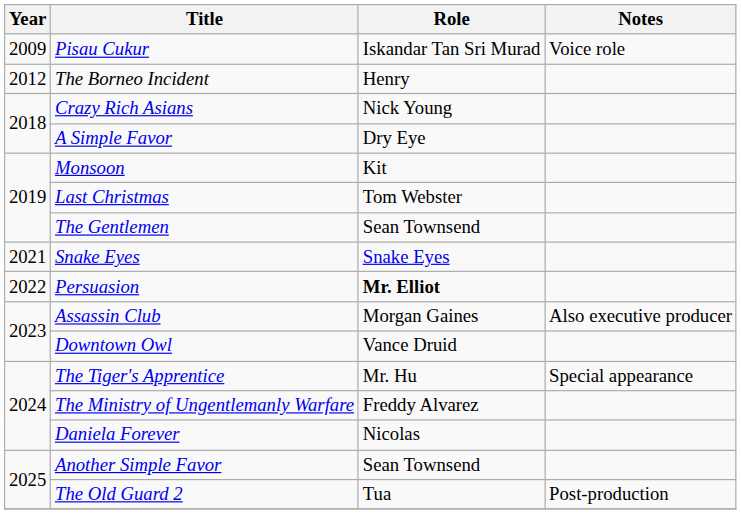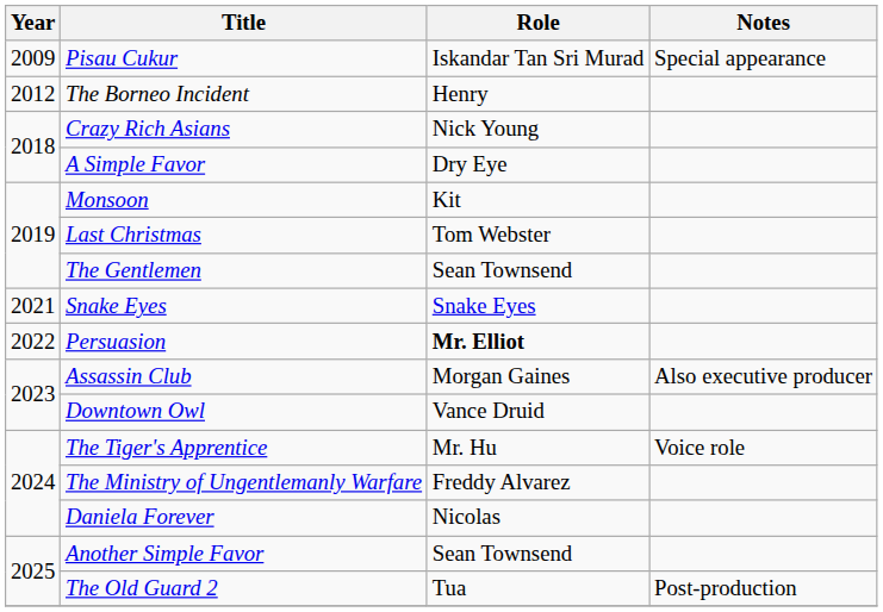Pisau Cukur | Notes: Voice role -> Special appearance
The Tiger's Apprentice | Notes: Special appearance -> Voice role
